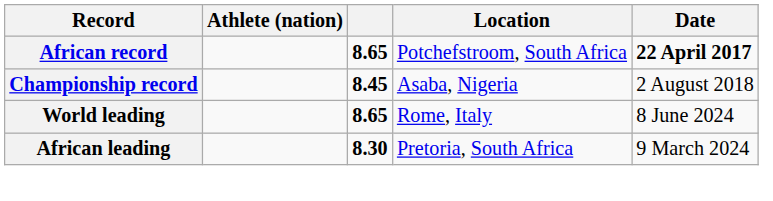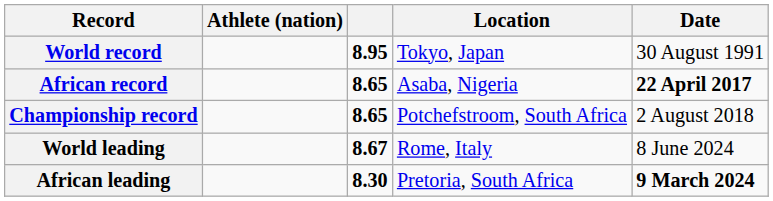+ row: World record | 8.95 | Tokyo, Japan | 30 August 1991
African record | Location: Potchefstroom, South Africa -> Asaba, Nigeria
Championship record | column 3: 8.45 -> 8.65
Championship record | Location: Asaba, Nigeria -> Potchefstroom, South Africa
World leading | column 3: 8.65 -> 8.67
African leading | Date: normal -> bold
